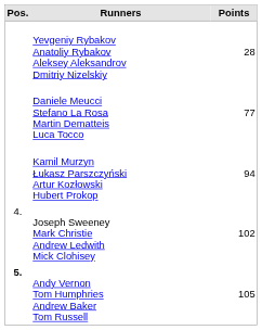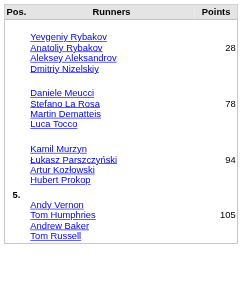Daniele Meucci Stefano La Rosa Martin Dematteis Luca Tocco | Points: 77 -> 78
- row: 4. | Joseph Sweeney Mark Christie Andrew Ledwith Mick Clohisey | 102
